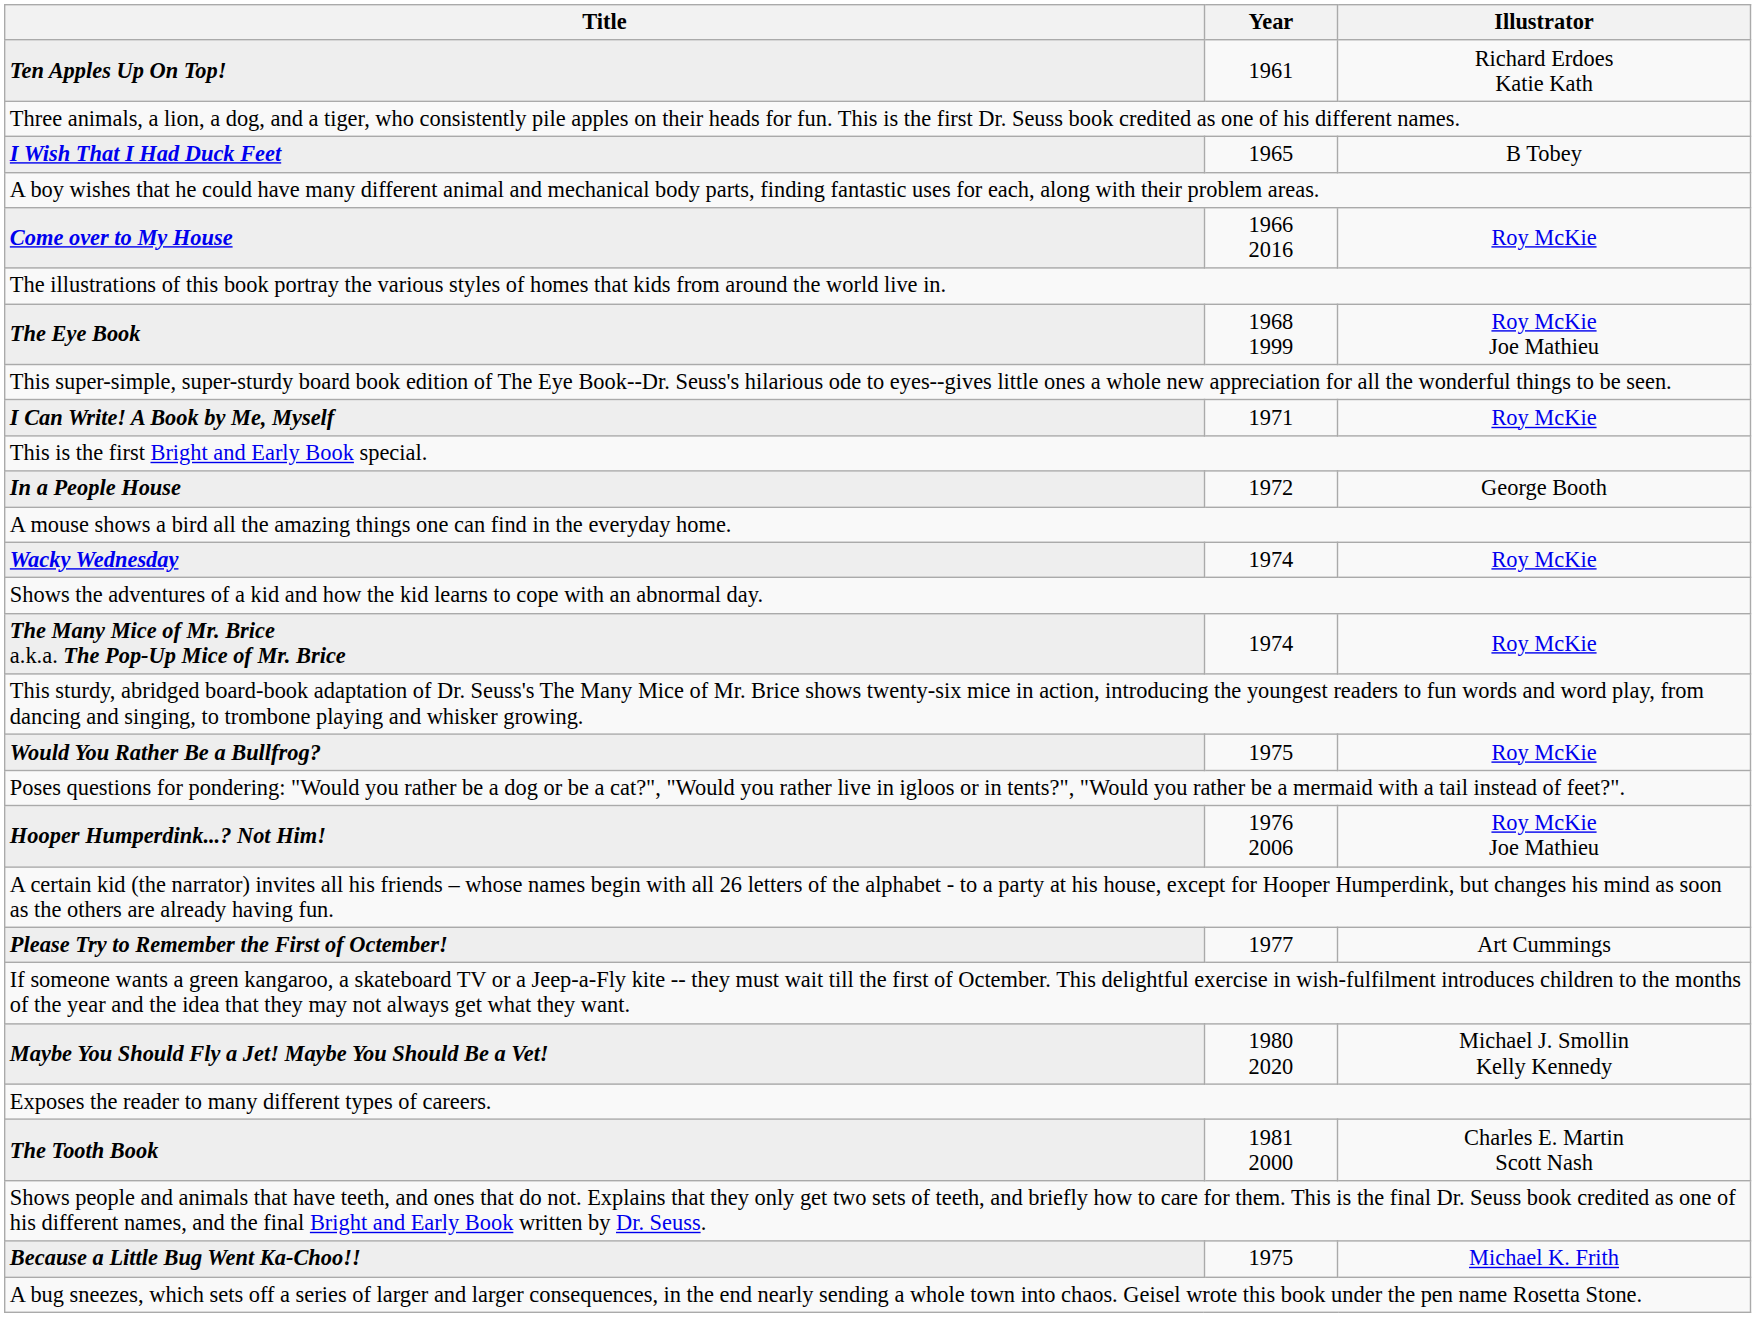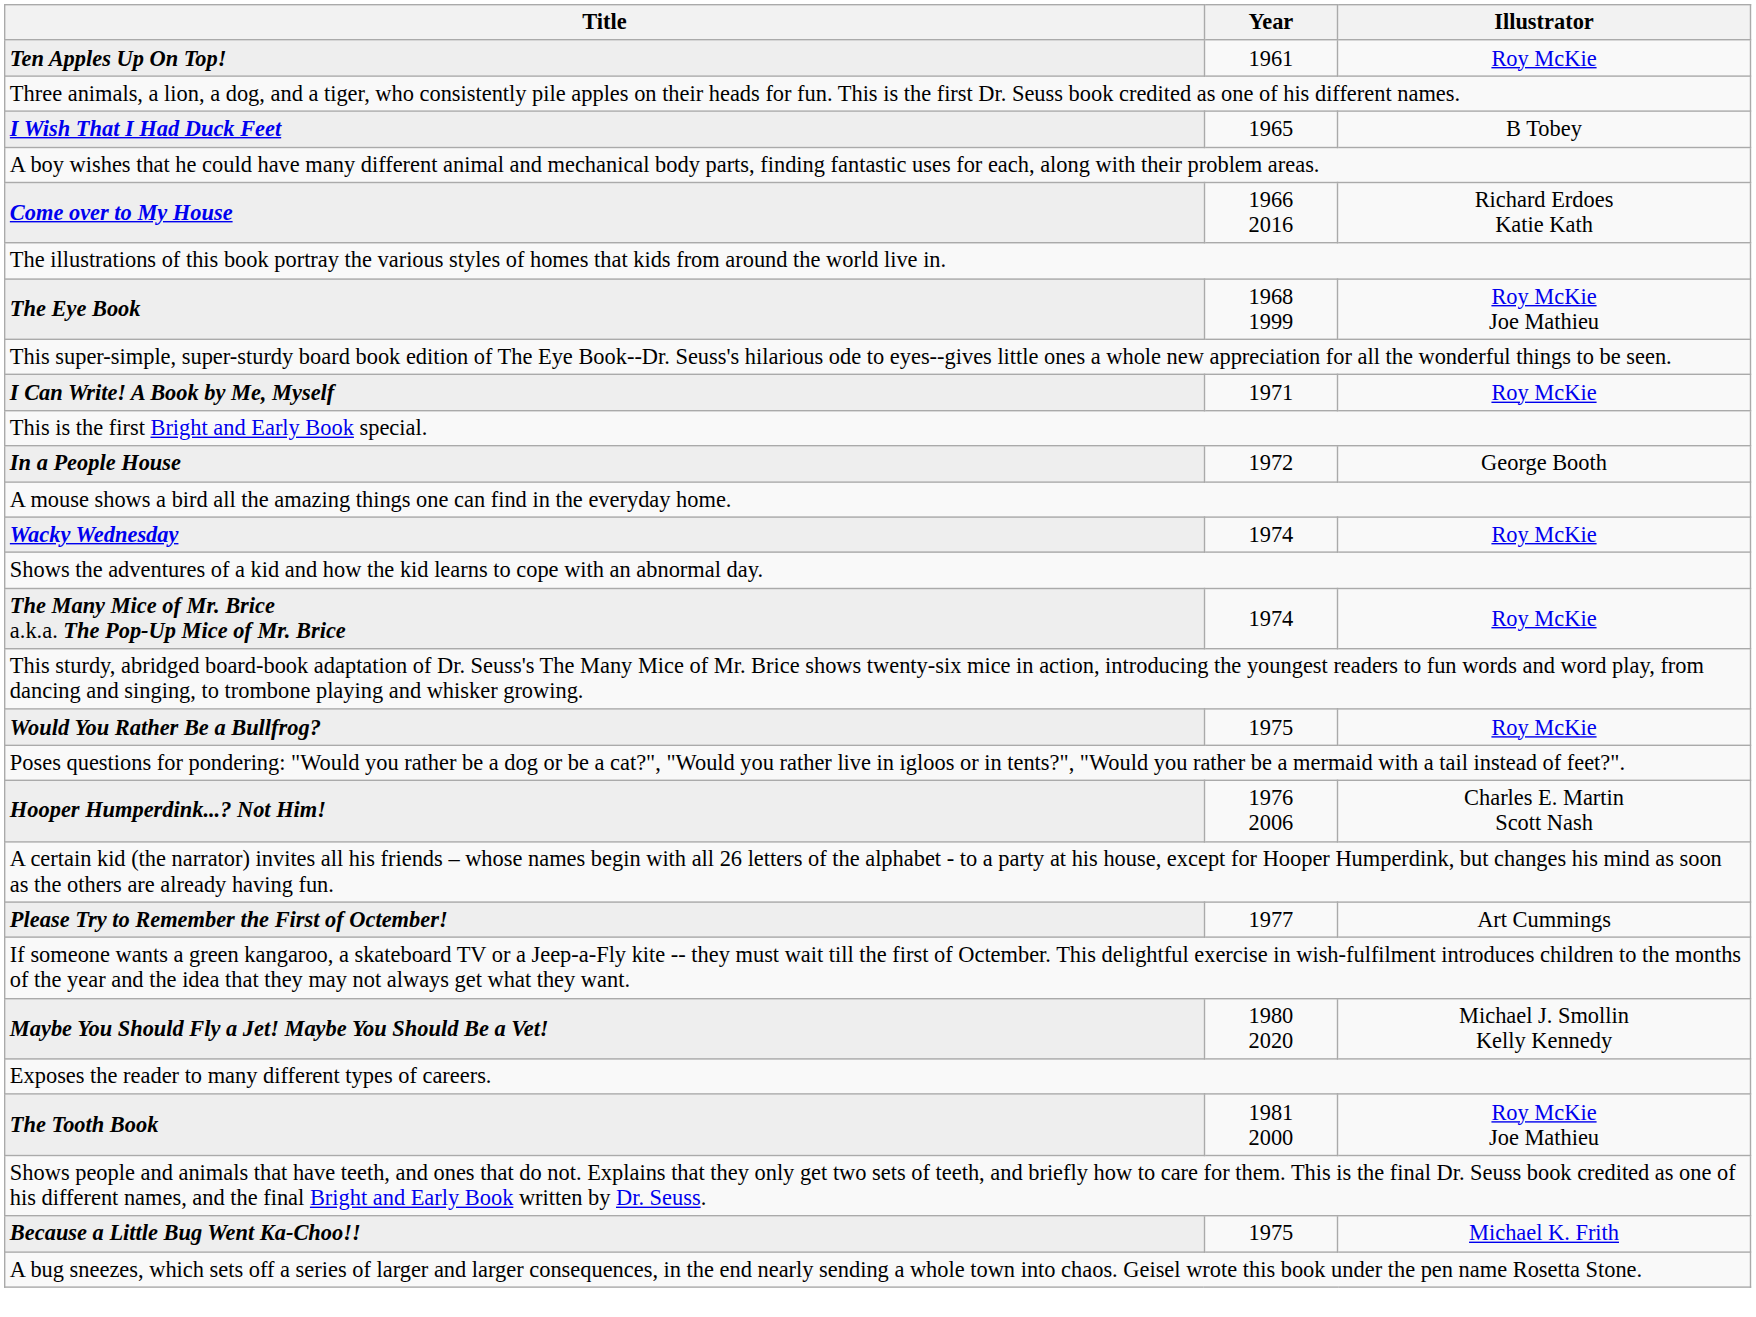Ten Apples Up On Top! | Illustrator: Richard Erdoes Katie Kath -> Roy McKie
Come over to My House | Illustrator: Roy McKie -> Richard Erdoes Katie Kath
Hooper Humperdink...? Not Him! | Illustrator: Roy McKie Joe Mathieu -> Charles E. Martin Scott Nash
The Tooth Book | Illustrator: Charles E. Martin Scott Nash -> Roy McKie Joe Mathieu
